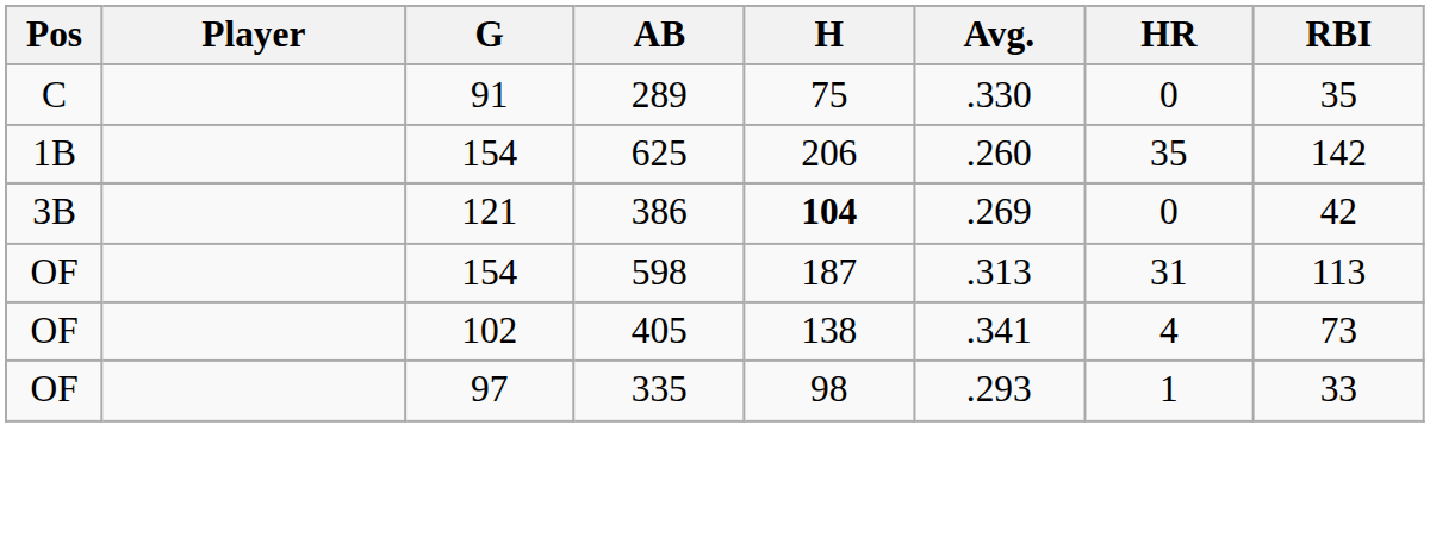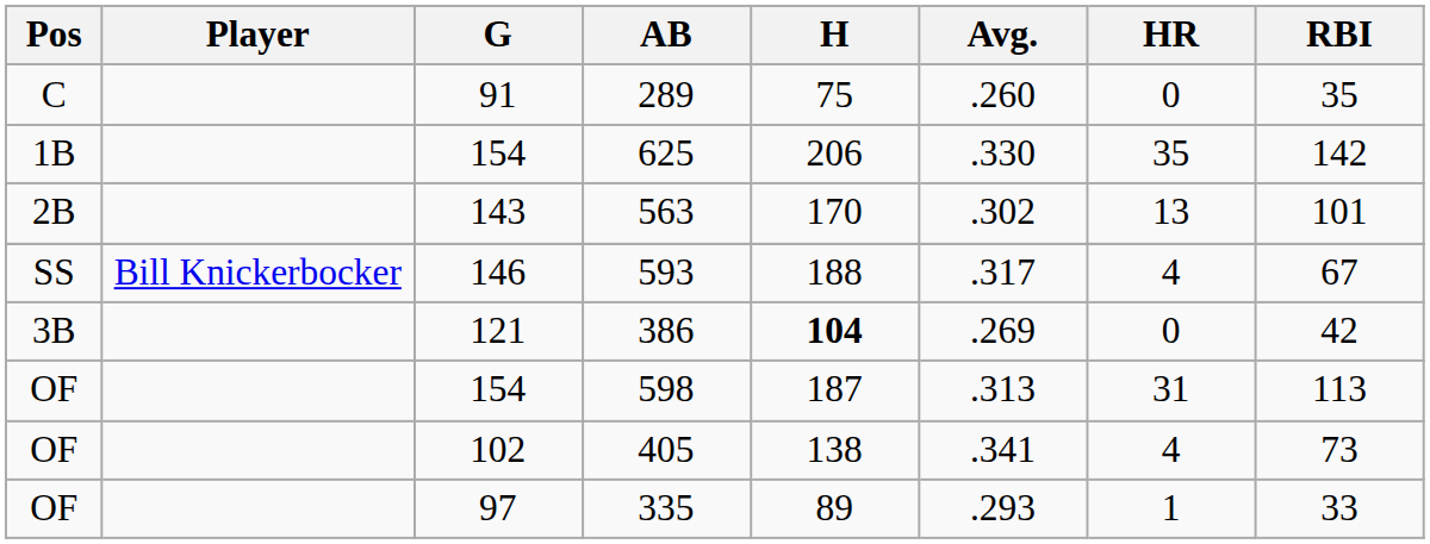289 | Avg.: .330 -> .260
625 | Avg.: .260 -> .330
+ row: 2B | 143 | 563 | 170 | .302 | 13 | 101
+ row: SS | Bill Knickerbocker | 146 | 593 | 188 | .317 | 4 | 67
335 | H: 98 -> 89
